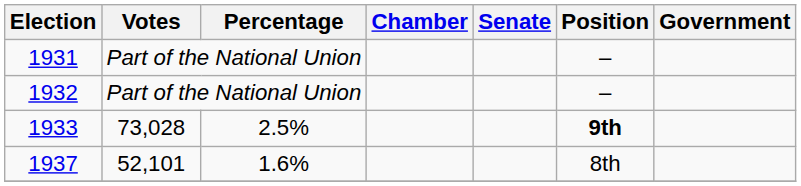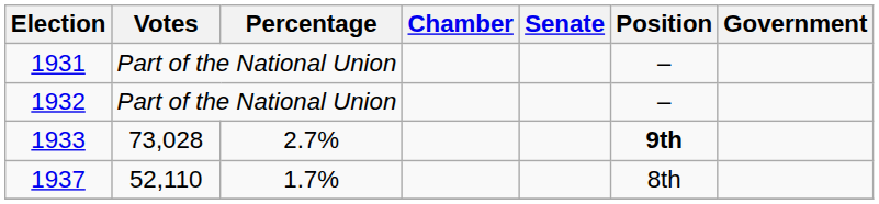1933 | Percentage: 2.5% -> 2.7%
1937 | Votes: 52,101 -> 52,110
1937 | Percentage: 1.6% -> 1.7%
